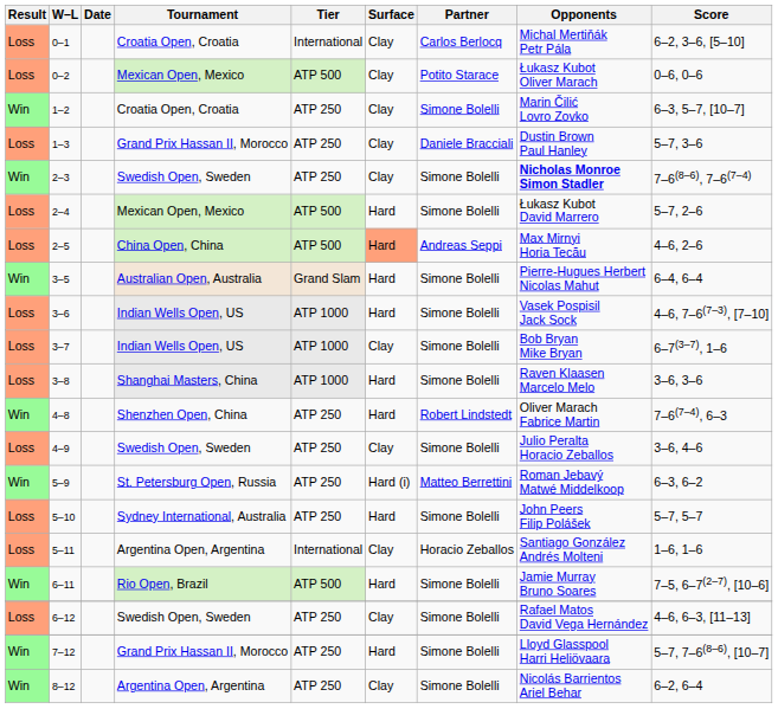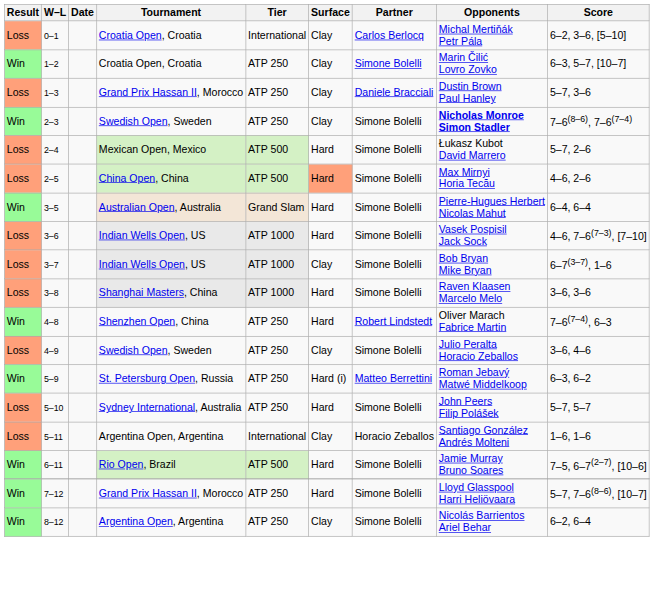- row: Loss | 0–2 | Mexican Open, Mexico | ATP 500 | Clay | Potito Starace | Łukasz Kubot Oliver Marach | 0–6, 0–6
2–5 | Partner: Andreas Seppi -> Simone Bolelli
- row: Loss | 6–12 | Swedish Open, Sweden | ATP 250 | Clay | Simone Bolelli | Rafael Matos David Vega Hernández | 4–6, 6–3, [11–13]
